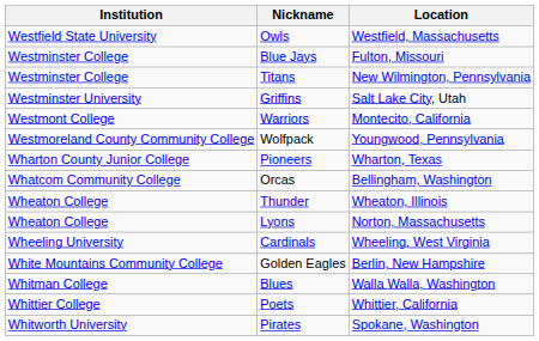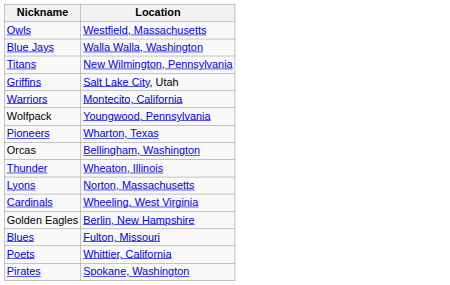- column: Institution | Westfield State University | Westminster College | Westminster College | Westminster University | Westmont College | Westmoreland County Community College | Wharton County Junior College | Whatcom Community College | Wheaton College | Wheaton College | Wheeling University | White Mountains Community College | Whitman College | Whittier College | Whitworth University
Blue Jays | Location: Fulton, Missouri -> Walla Walla, Washington
Blues | Location: Walla Walla, Washington -> Fulton, Missouri
